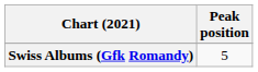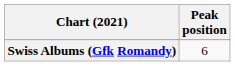Swiss Albums (Gfk Romandy) | Peak position: 5 -> 6
